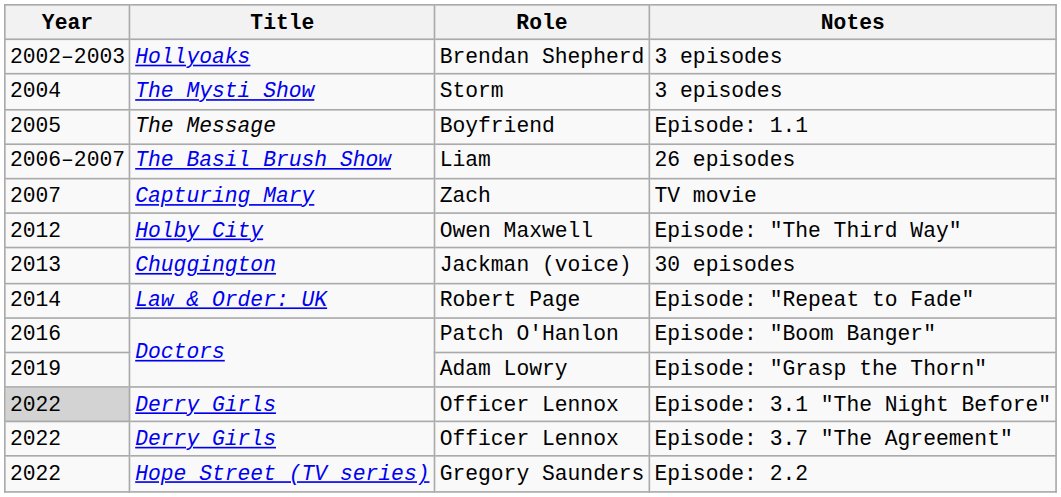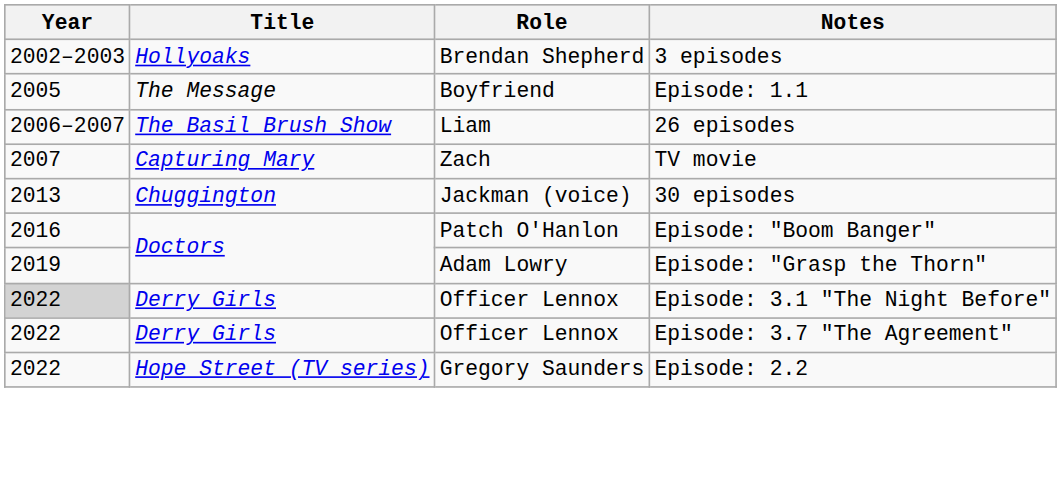- row: 2004 | The Mysti Show | Storm | 3 episodes
- row: 2012 | Holby City | Owen Maxwell | Episode: "The Third Way"
- row: 2014 | Law & Order: UK | Robert Page | Episode: "Repeat to Fade"
